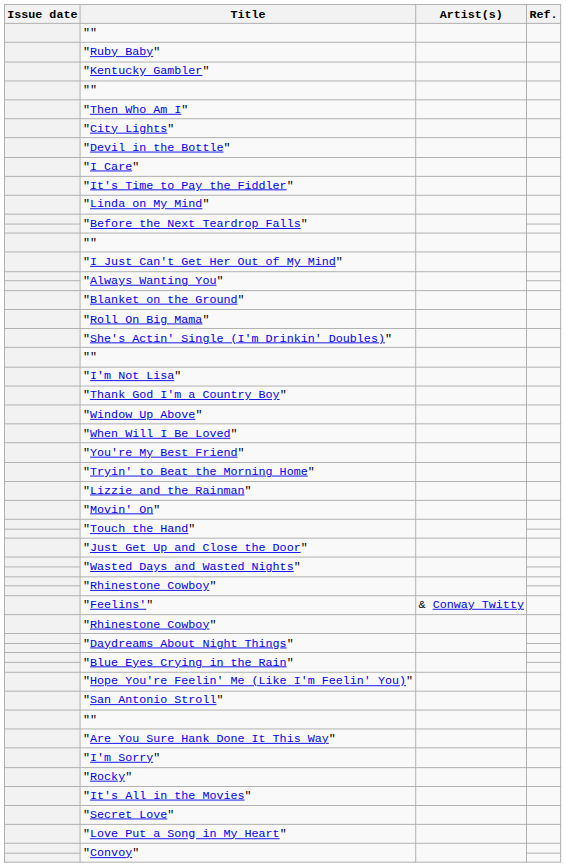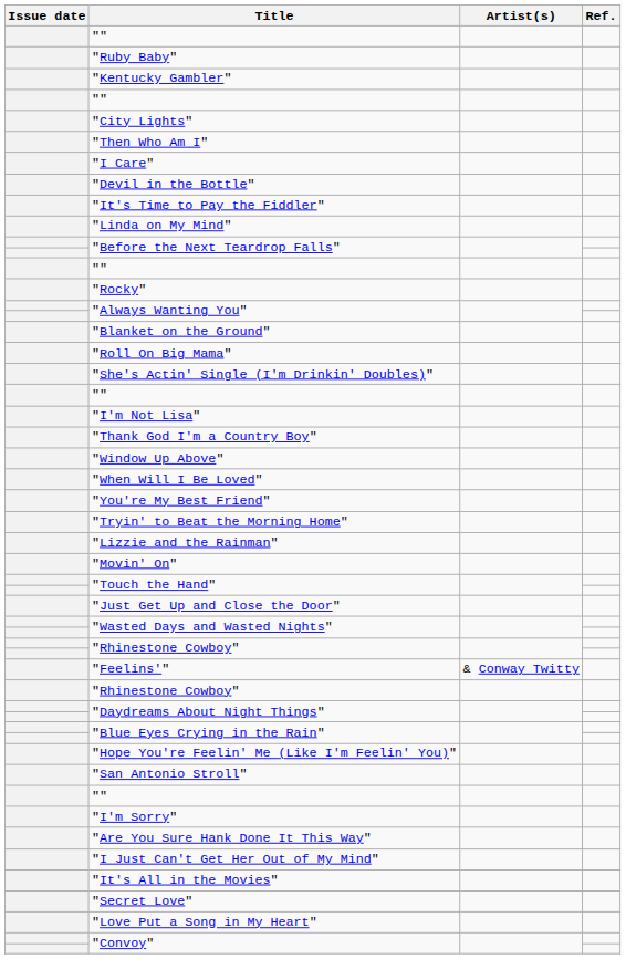rows swapped: "City Lights" <-> "Then Who Am I"
rows swapped: "Devil in the Bottle" <-> "I Care"
rows swapped: "I Just Can't Get Her Out of My Mind" <-> "Rocky"
rows swapped: "I'm Sorry" <-> "Are You Sure Hank Done It This Way"
